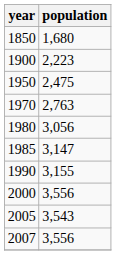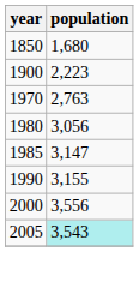- row: 1950 | 2,475
2005 | population: no background -> paleturquoise background
- row: 2007 | 3,556
